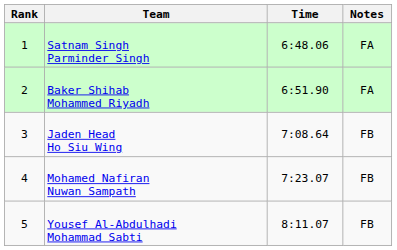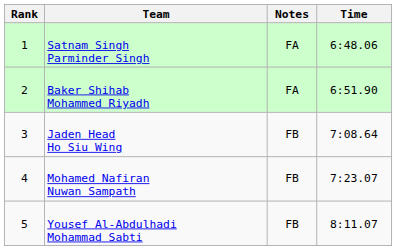columns swapped: Time <-> Notes
